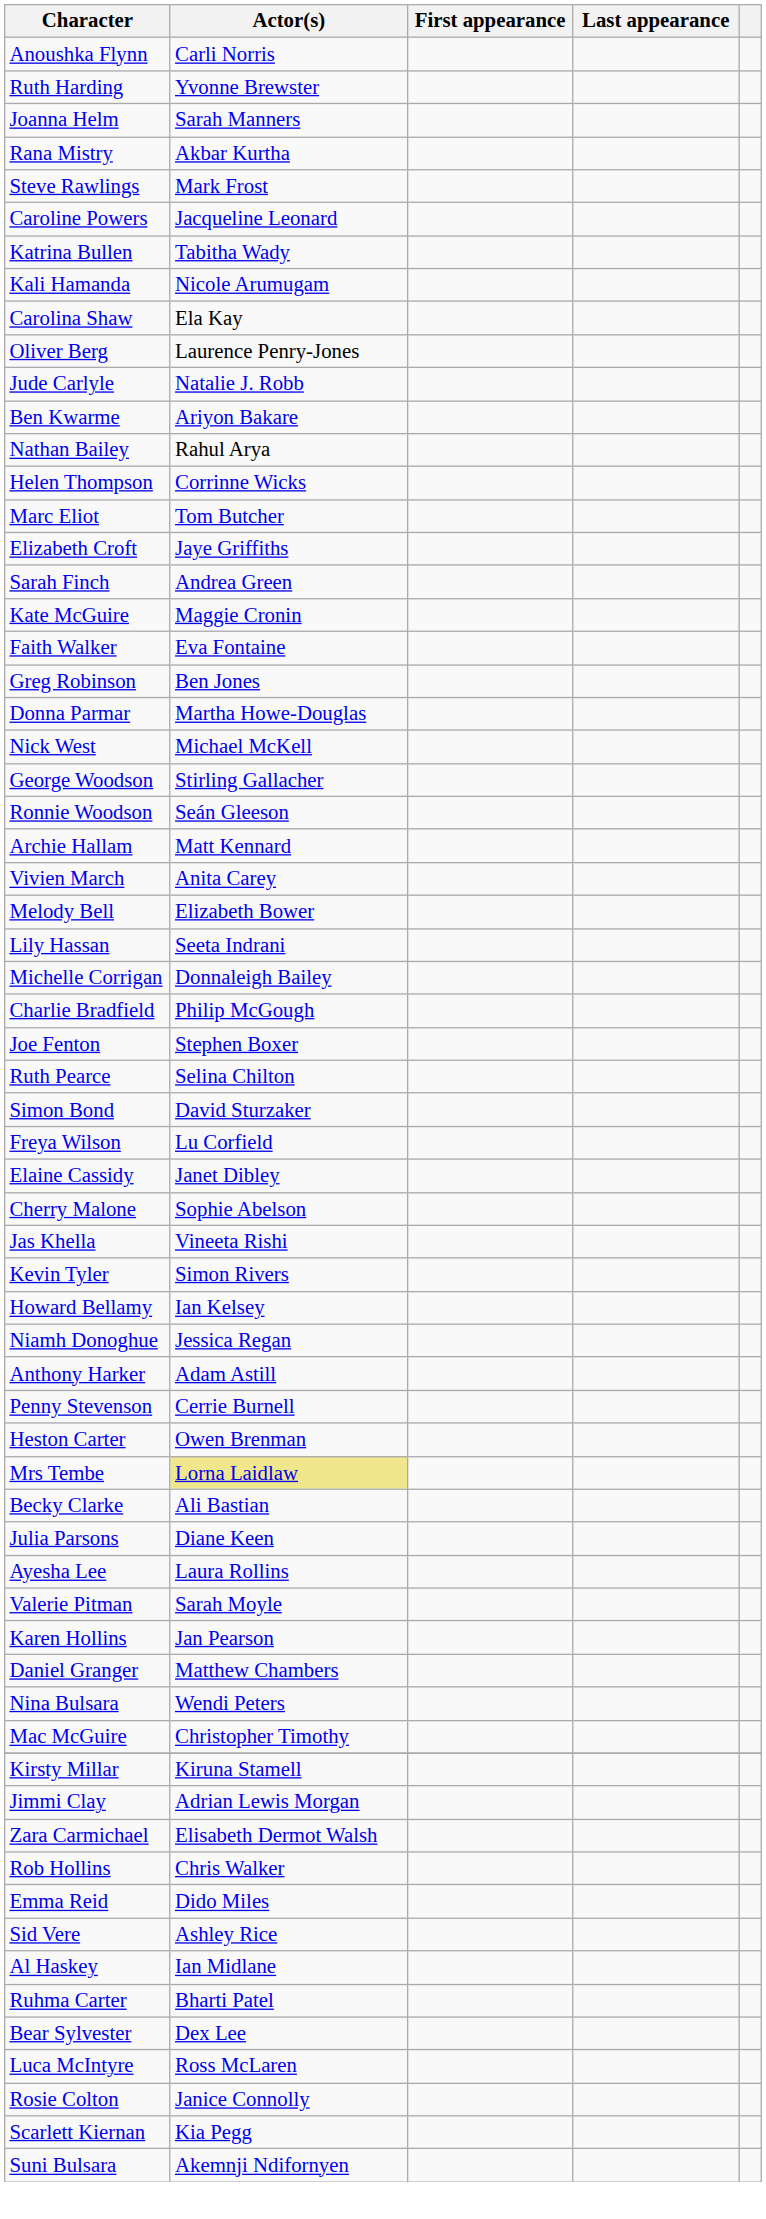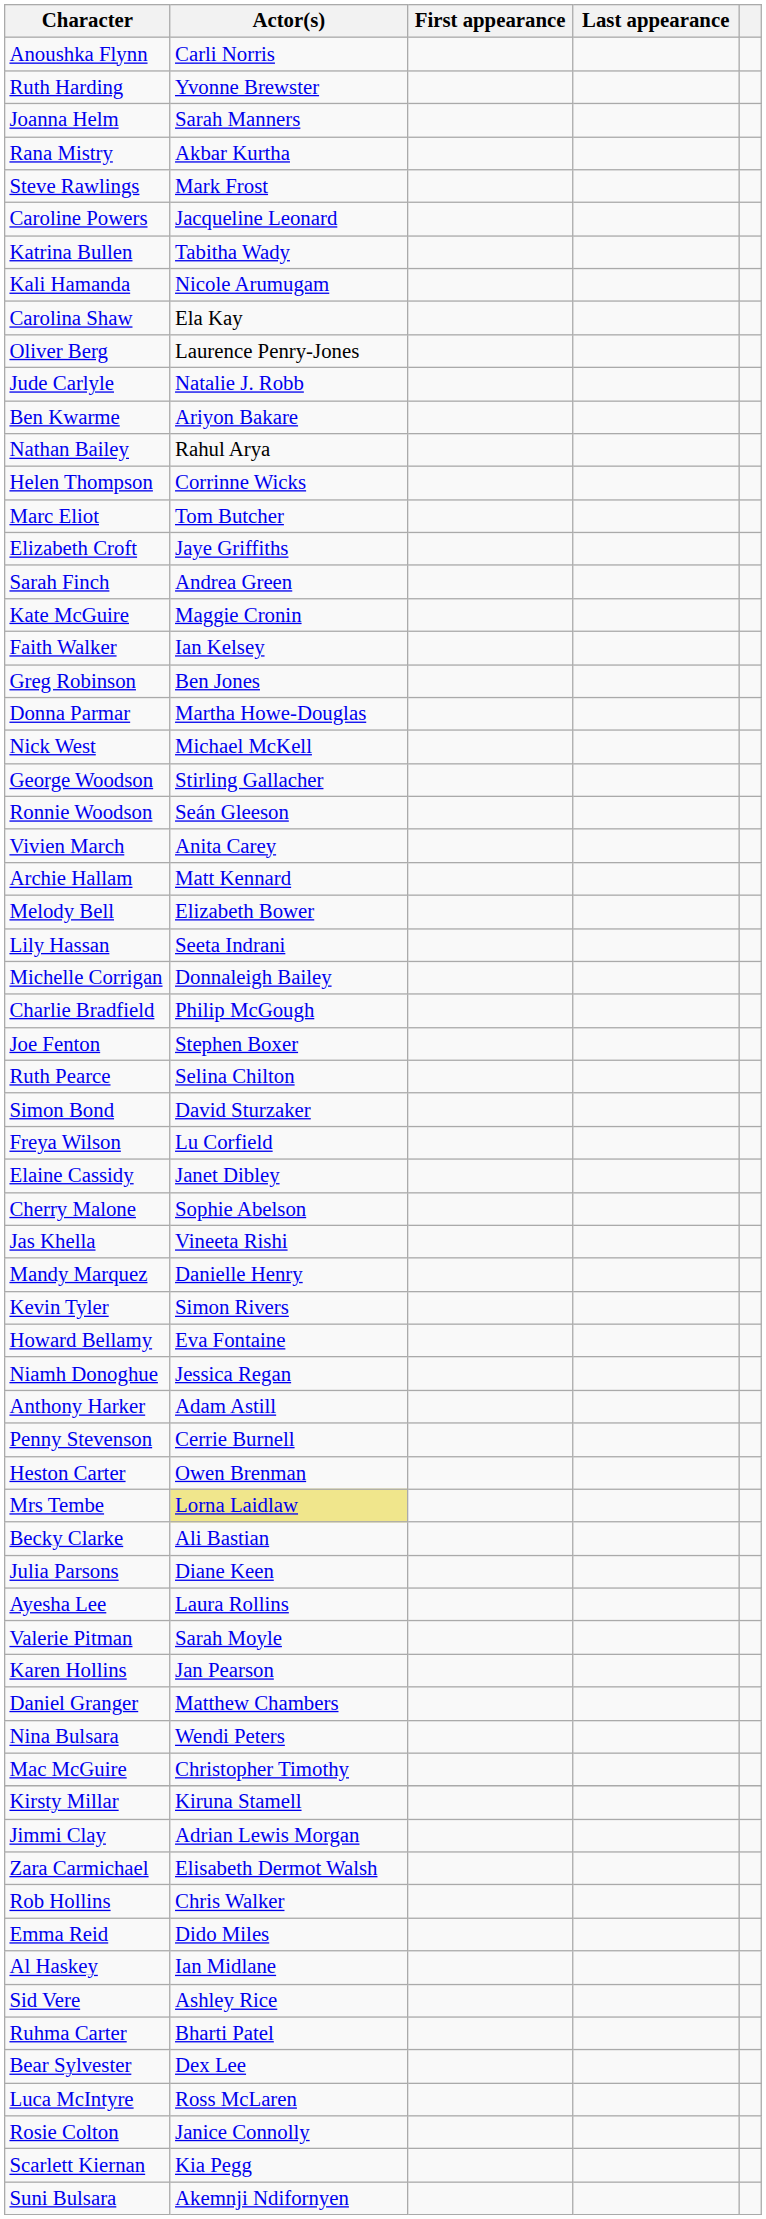Faith Walker | Actor(s): Eva Fontaine -> Ian Kelsey
rows swapped: Vivien March <-> Archie Hallam
+ row: Mandy Marquez | Danielle Henry
Howard Bellamy | Actor(s): Ian Kelsey -> Eva Fontaine
rows swapped: Al Haskey <-> Sid Vere
